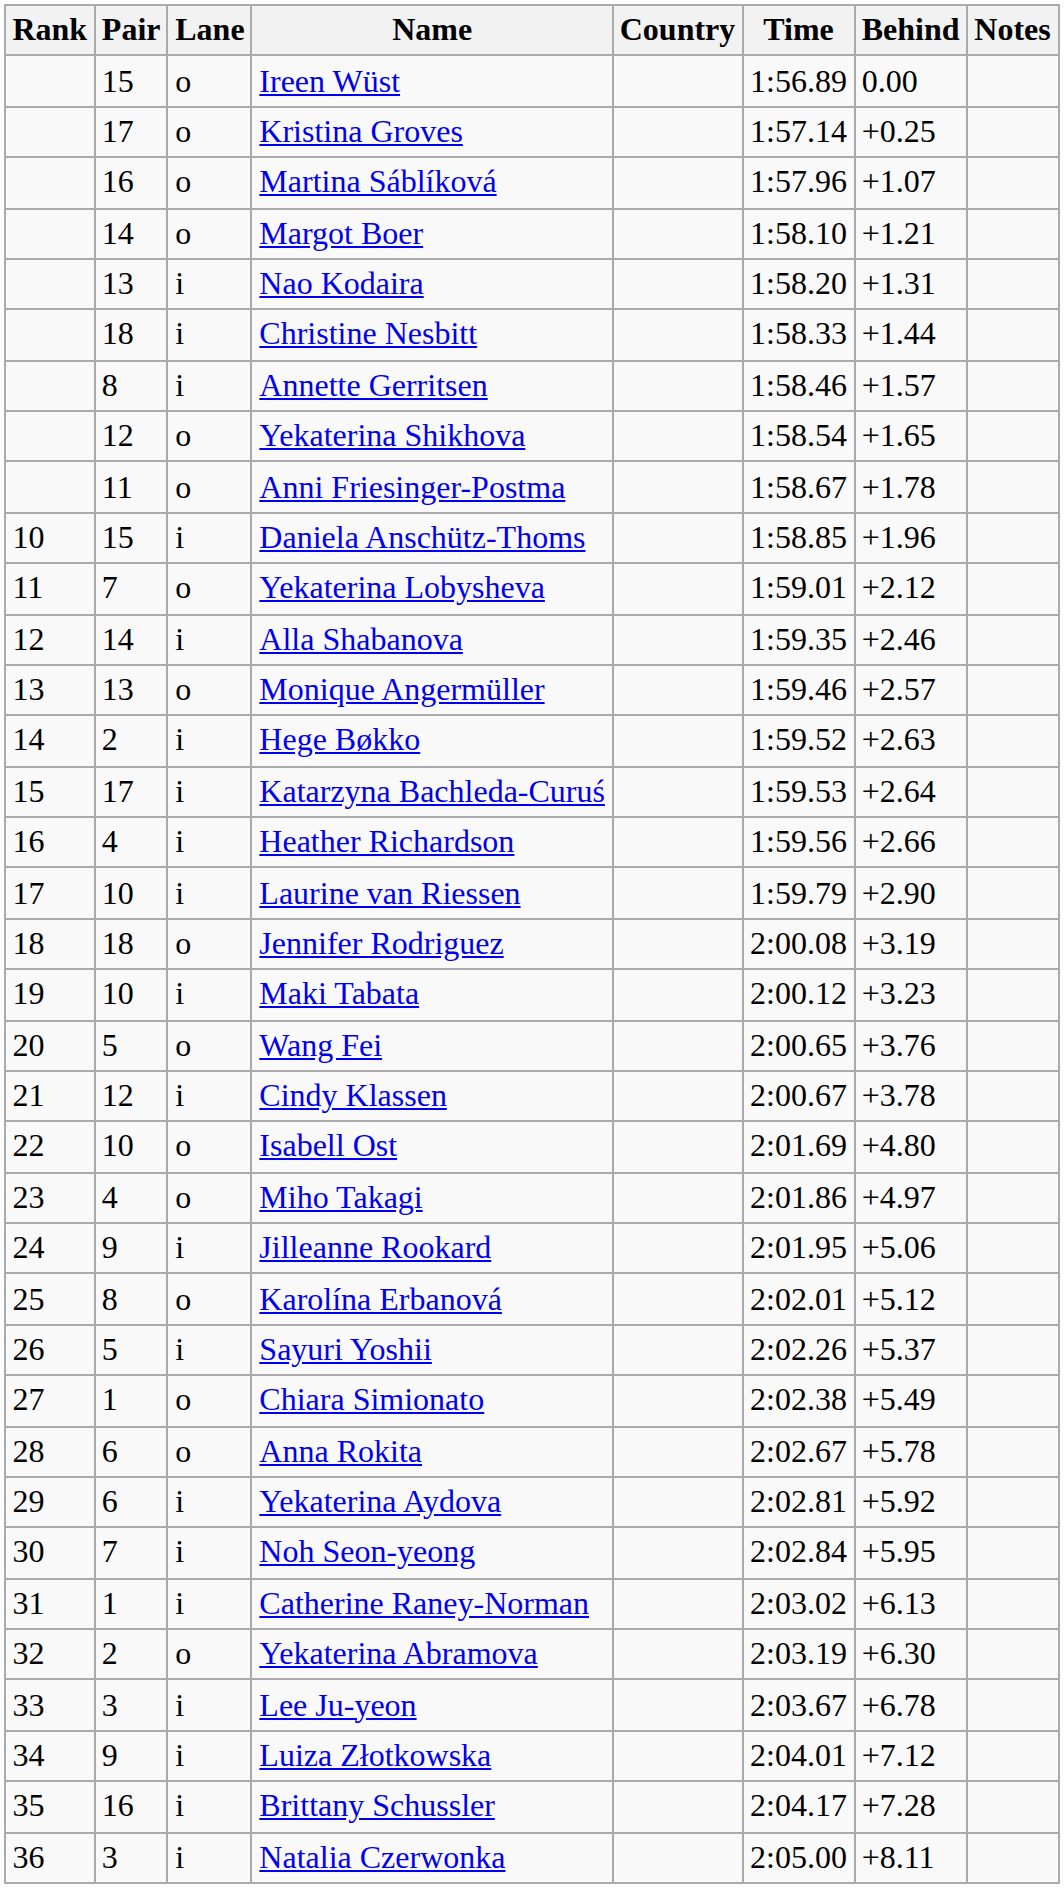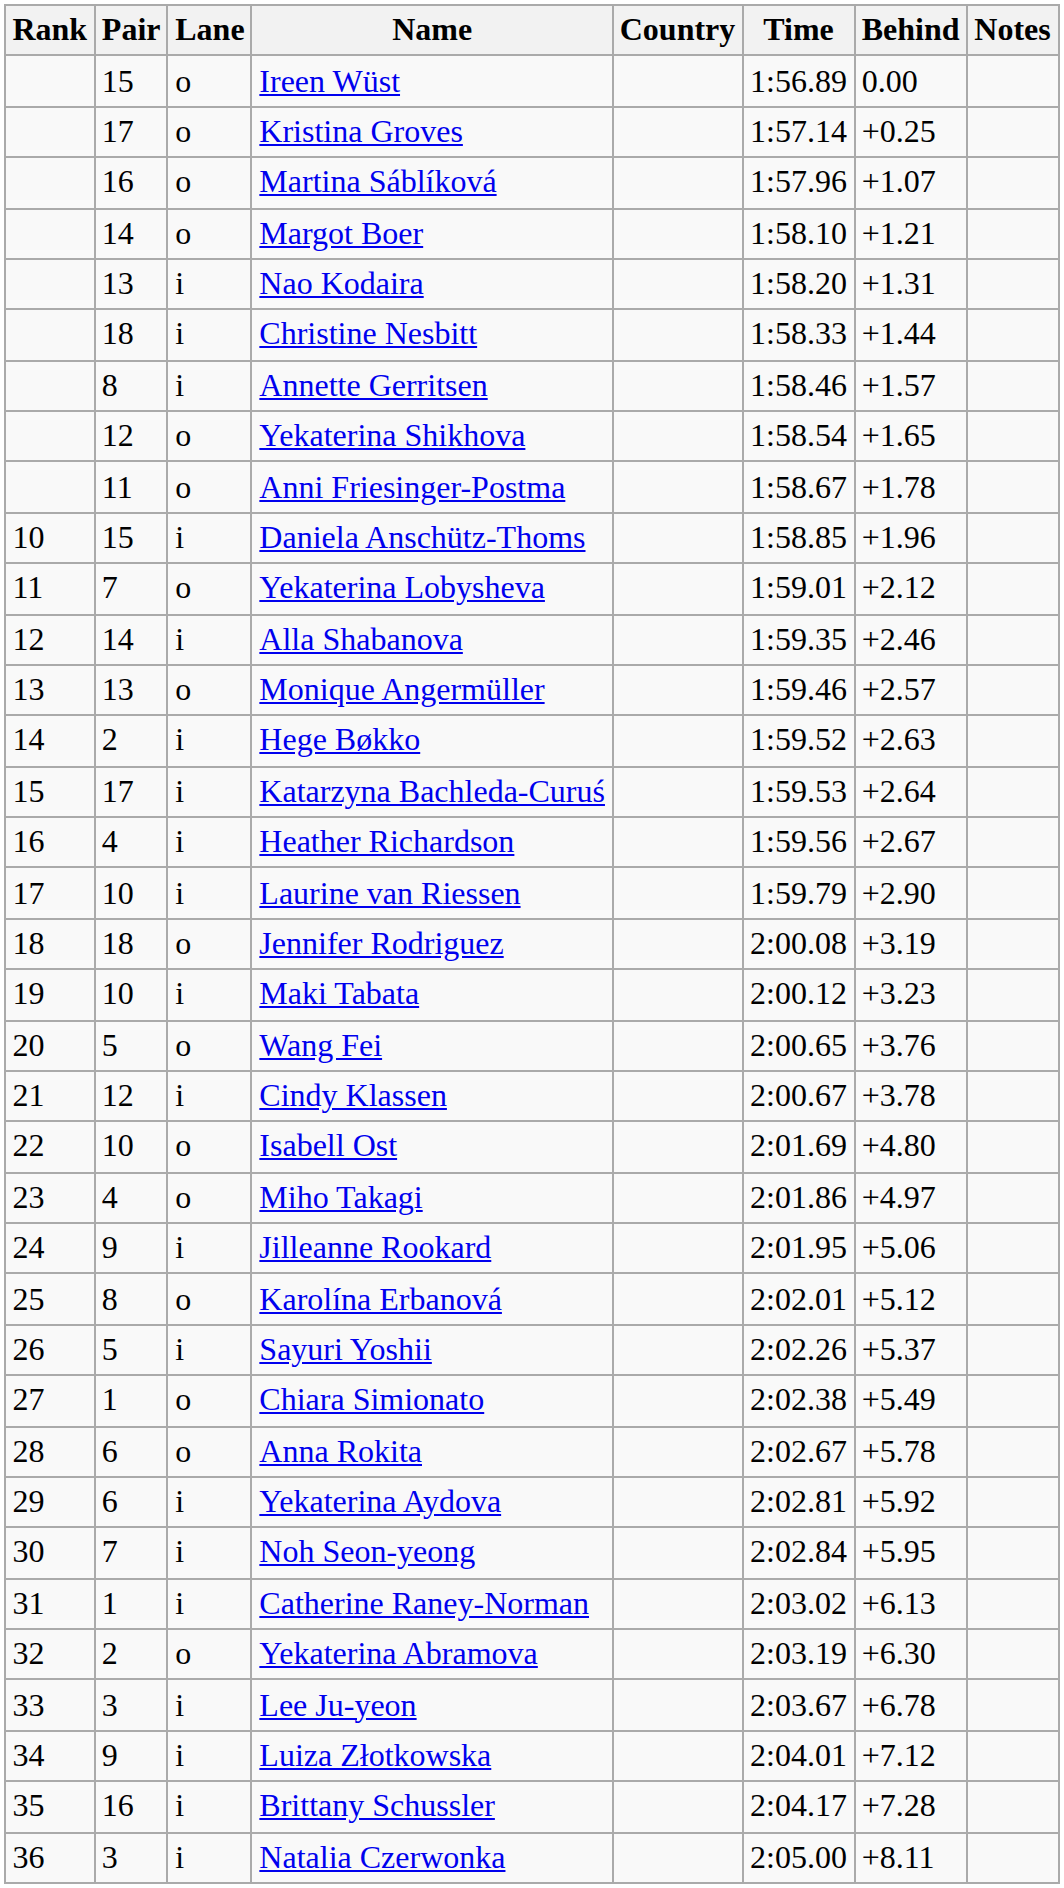Heather Richardson | Behind: +2.66 -> +2.67
